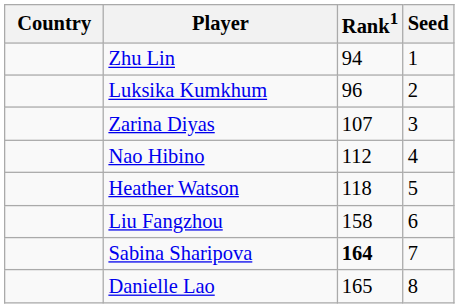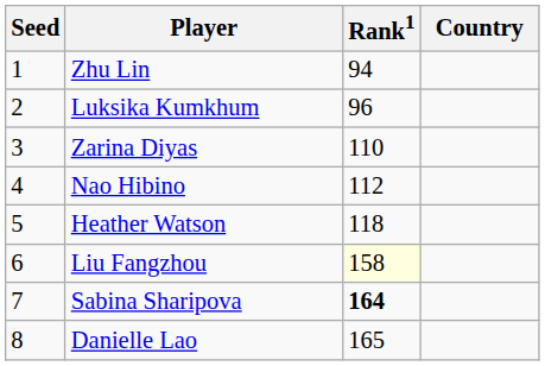columns swapped: Country <-> Seed
Zarina Diyas | Rank1: 107 -> 110
Liu Fangzhou | Rank1: no background -> lightyellow background
